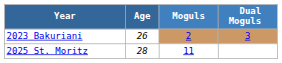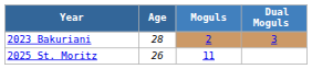2023 Bakuriani | Age: 26 -> 28
2025 St. Moritz | Age: 28 -> 26
